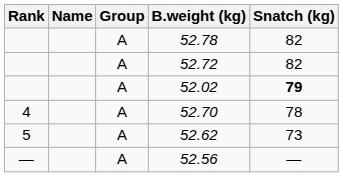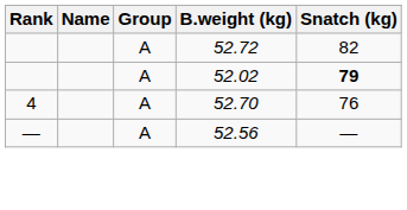- row: A | 52.78 | 82
52.70 | Snatch (kg): 78 -> 76
- row: 5 | A | 52.62 | 73
